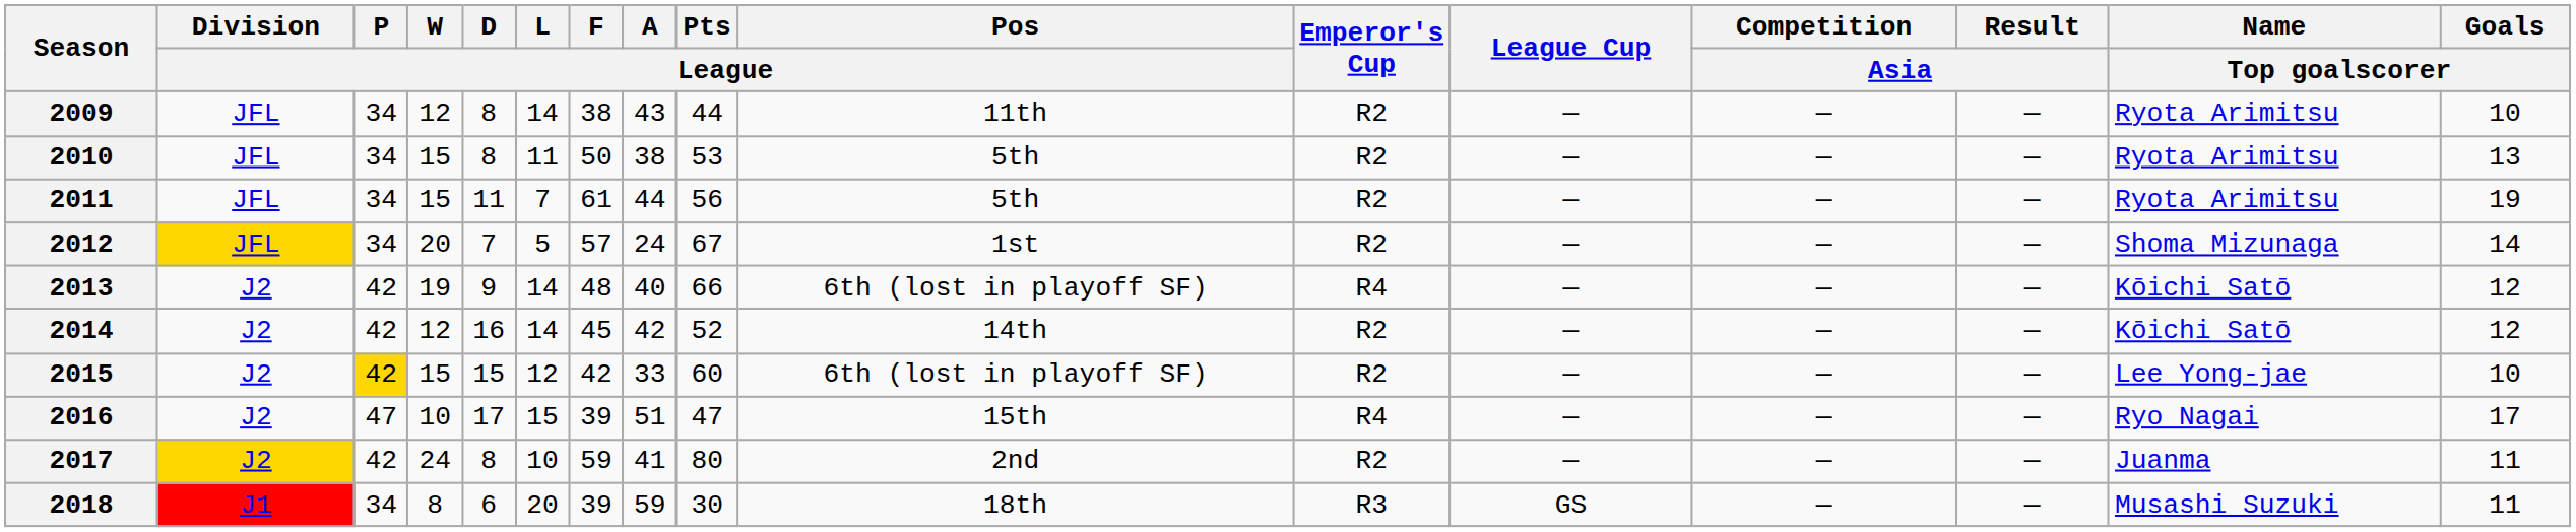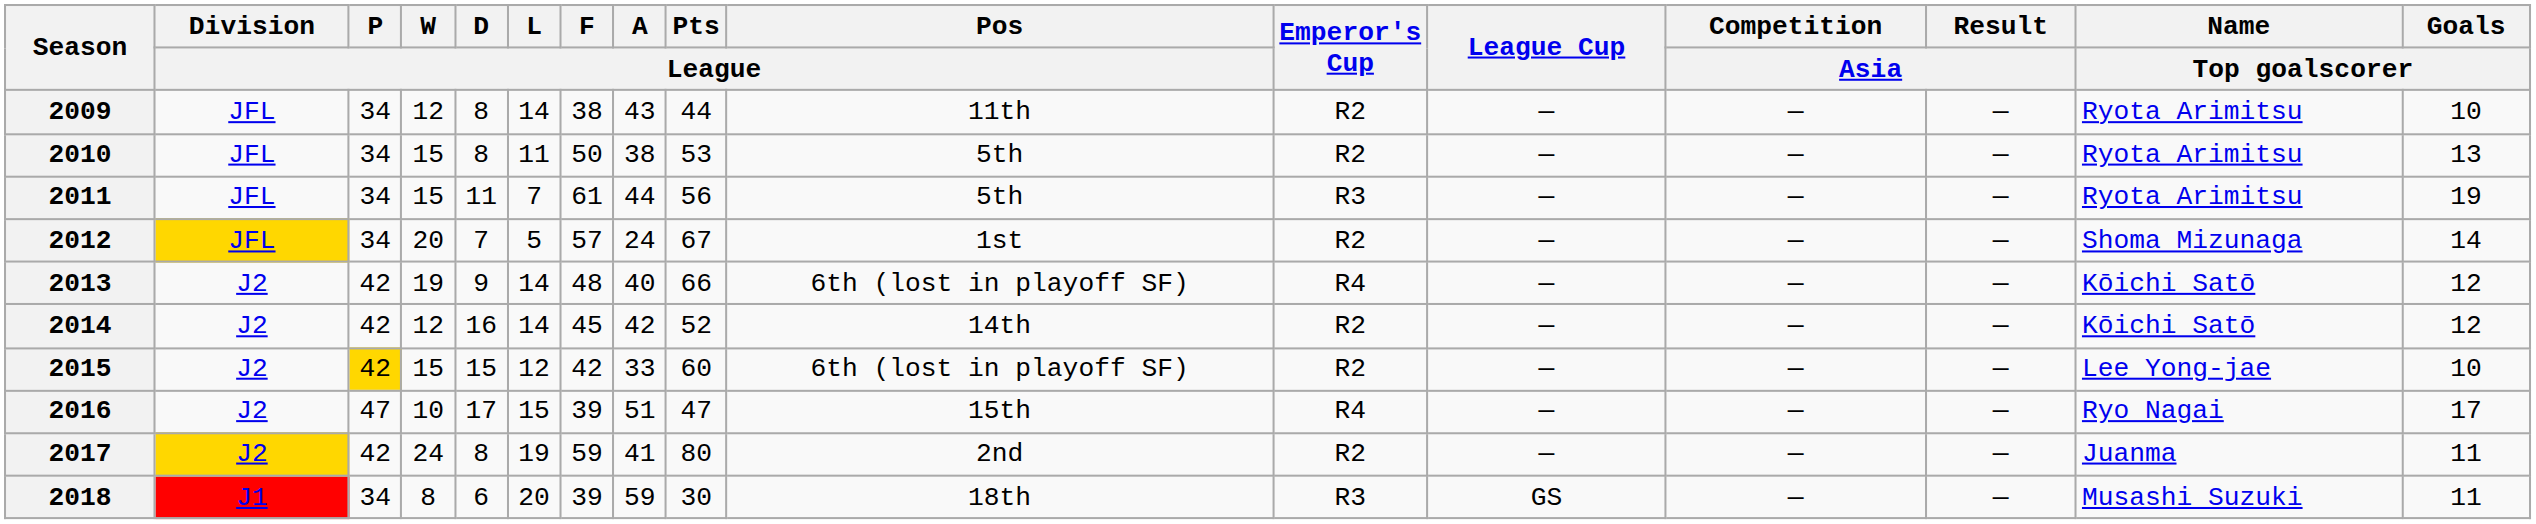2011 | Emperor's Cup: R2 -> R3
2017 | L / League: 10 -> 19
